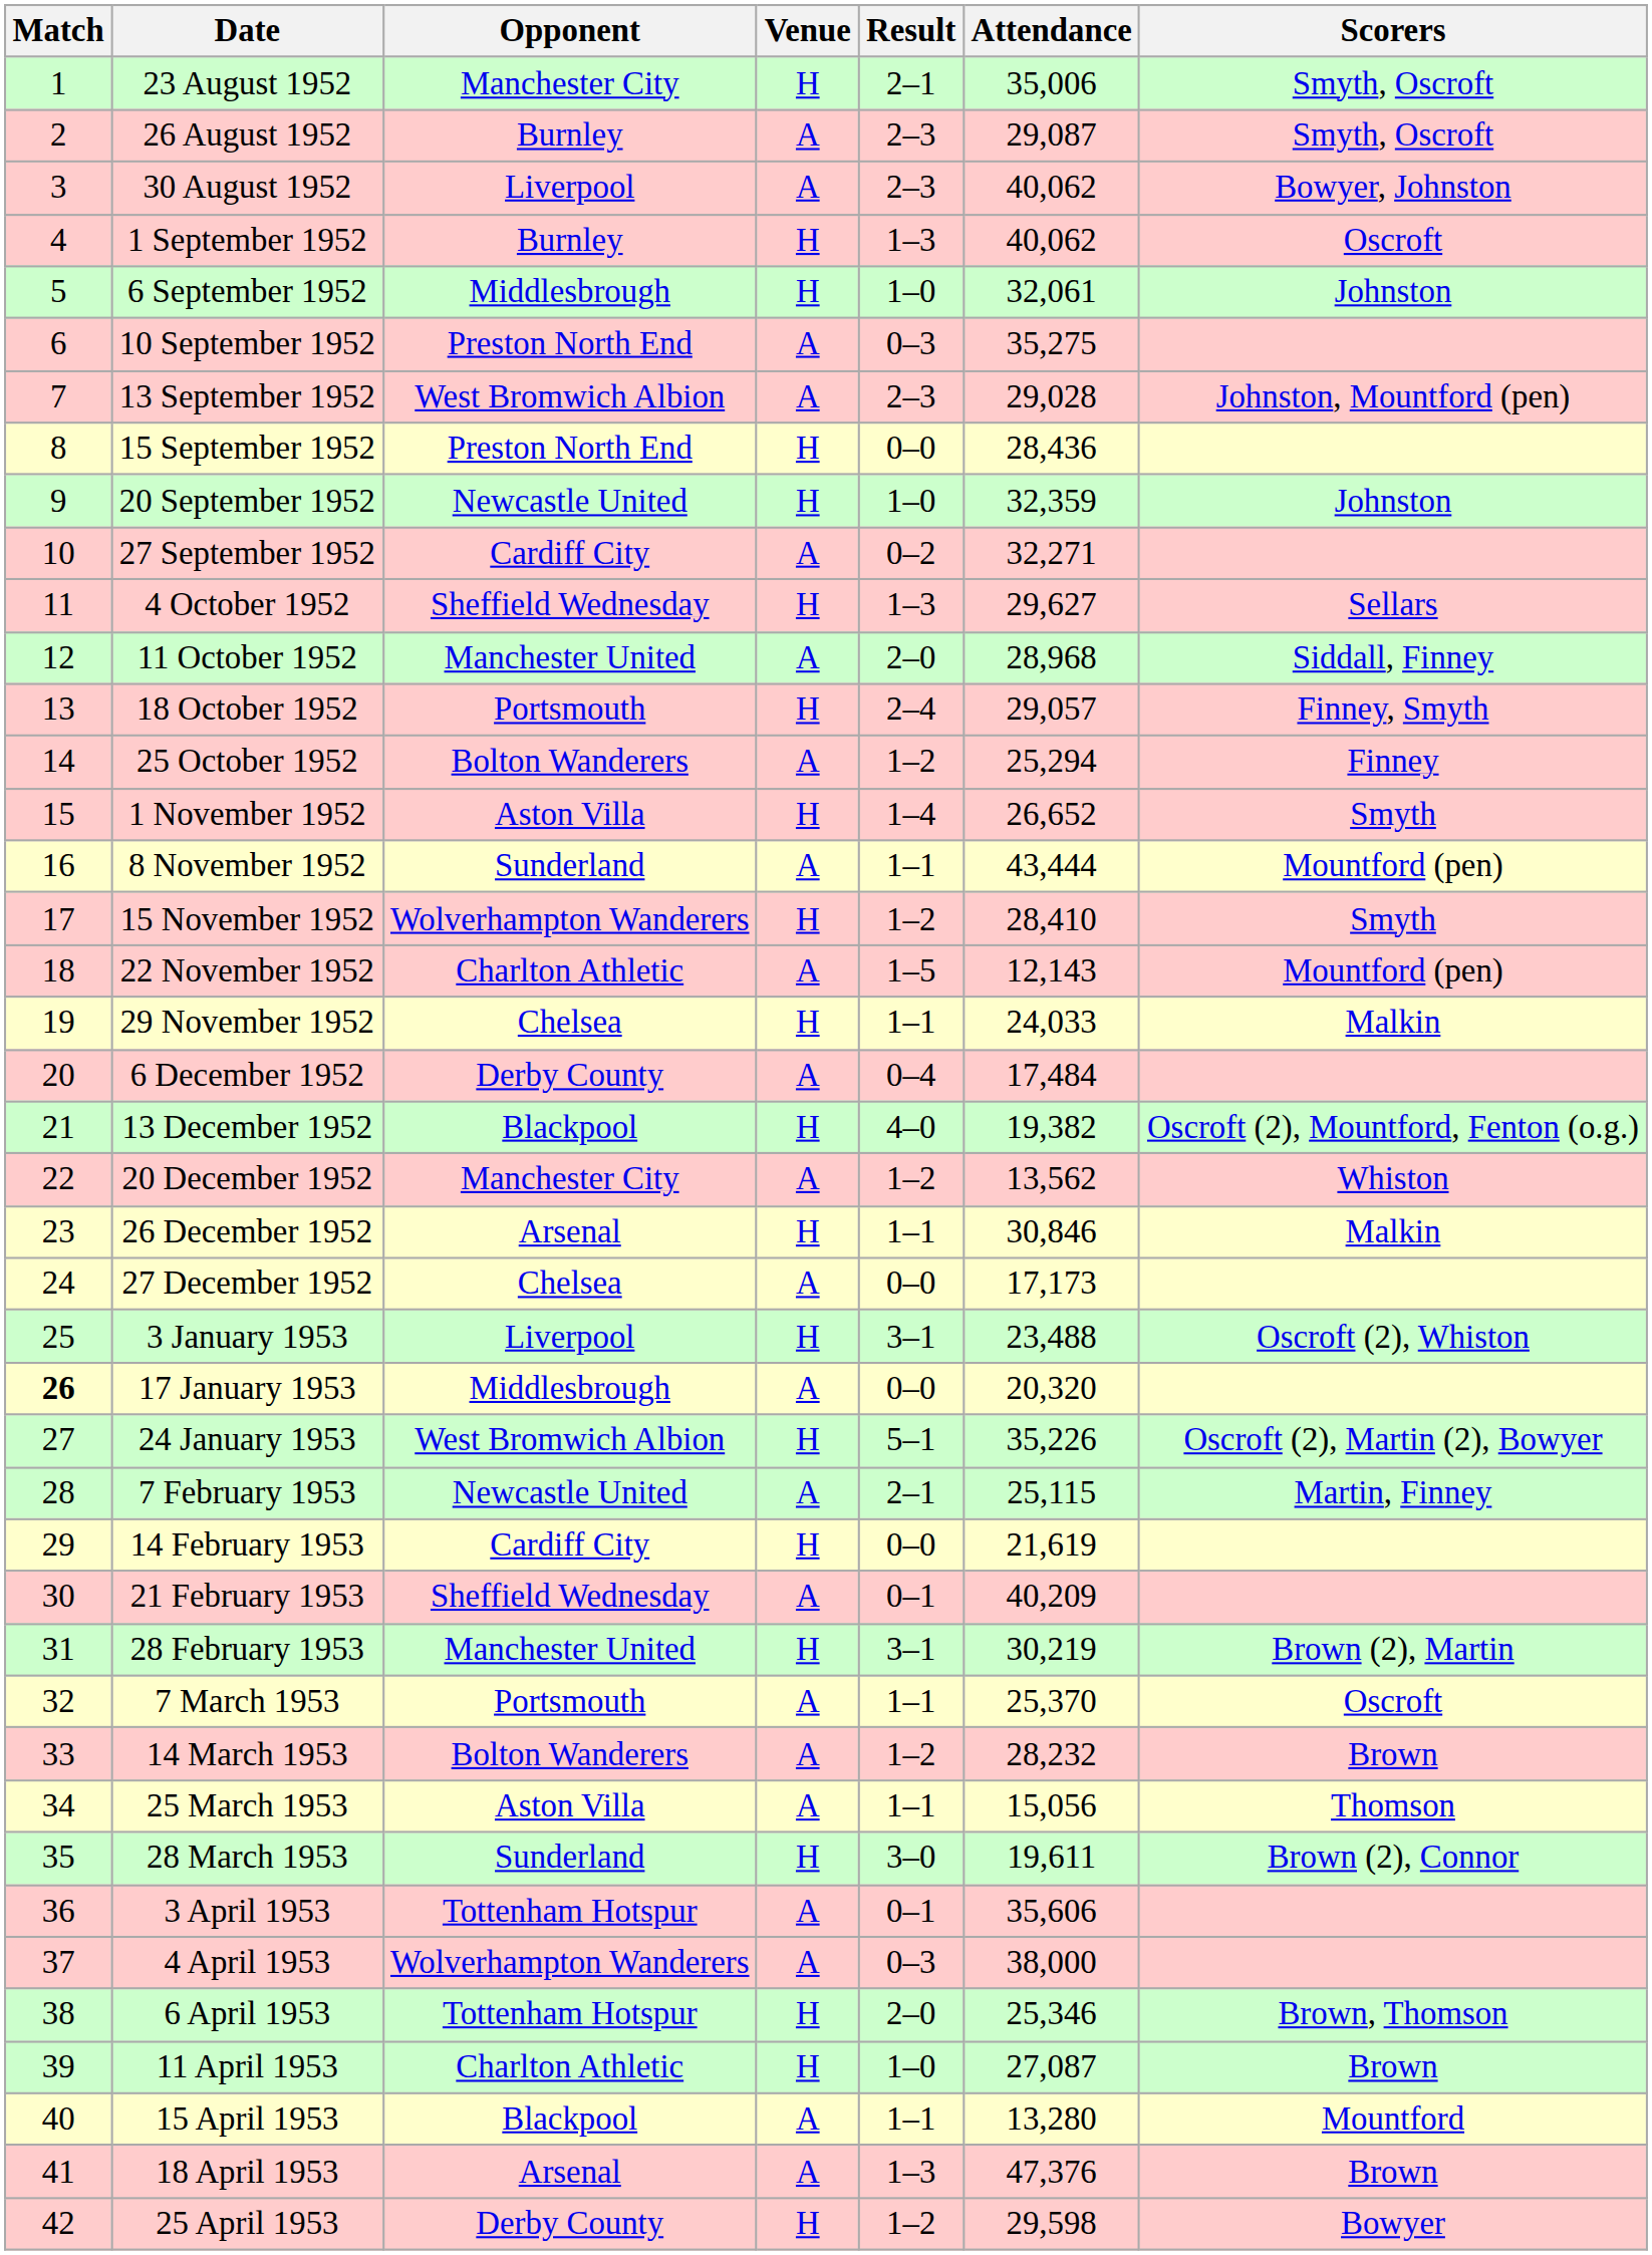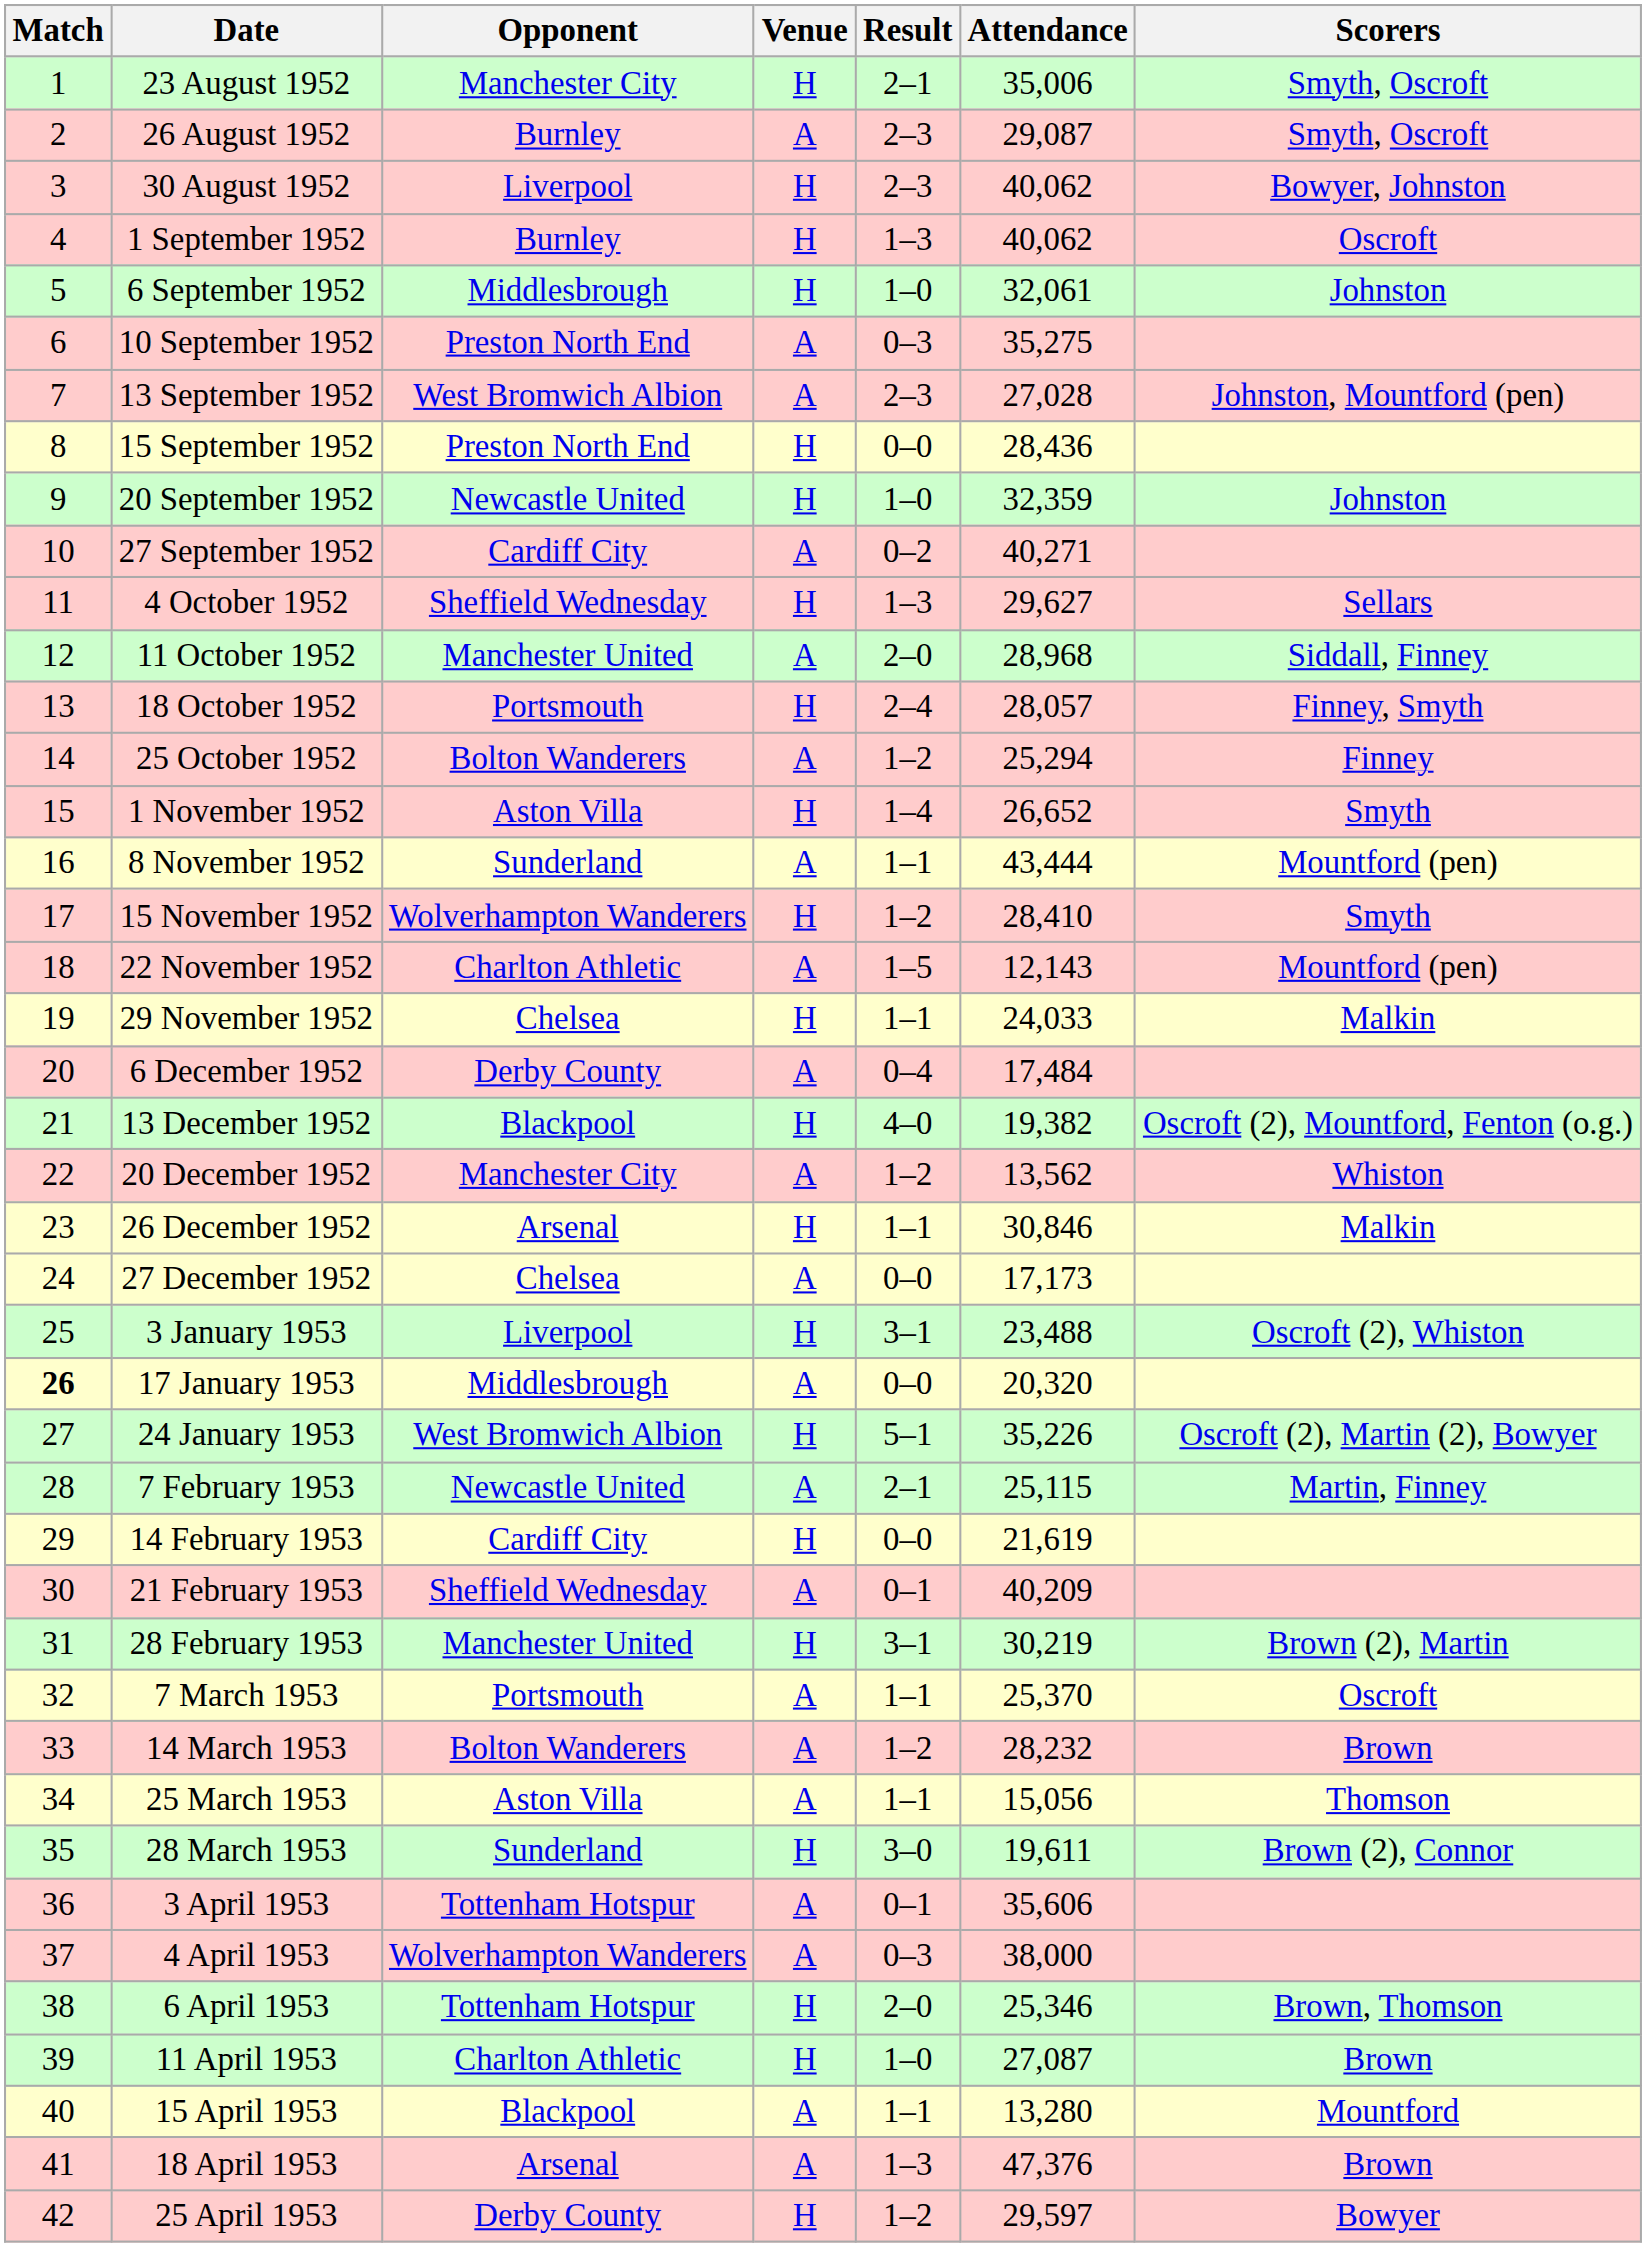30 August 1952 | Venue: A -> H
13 September 1952 | Attendance: 29,028 -> 27,028
27 September 1952 | Attendance: 32,271 -> 40,271
18 October 1952 | Attendance: 29,057 -> 28,057
25 April 1953 | Attendance: 29,598 -> 29,597
